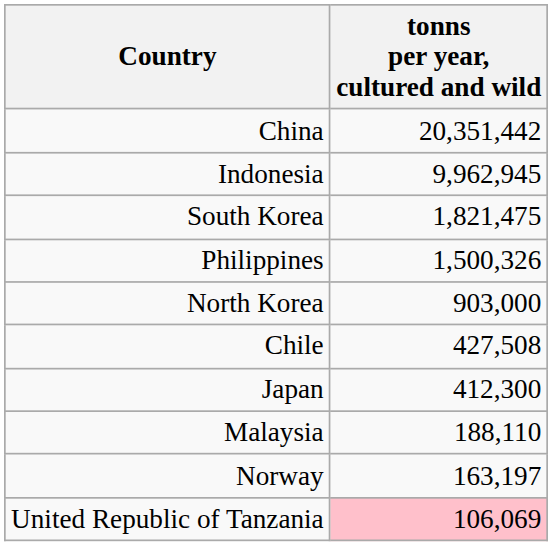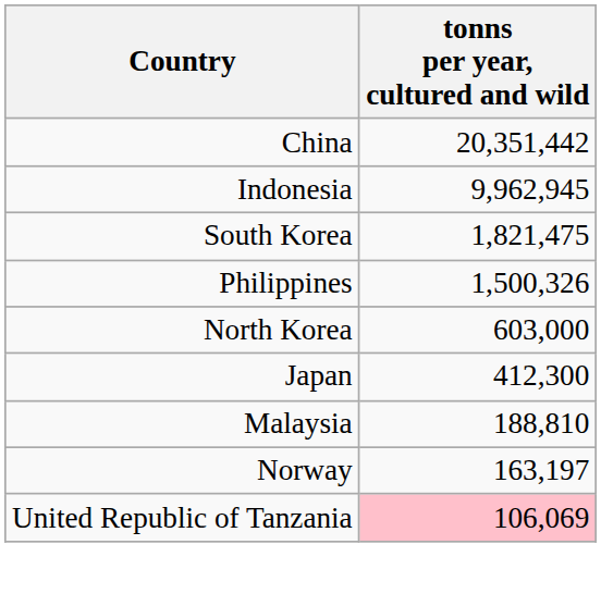North Korea | tonns per year, cultured and wild: 903,000 -> 603,000
- row: Chile | 427,508
Malaysia | tonns per year, cultured and wild: 188,110 -> 188,810
